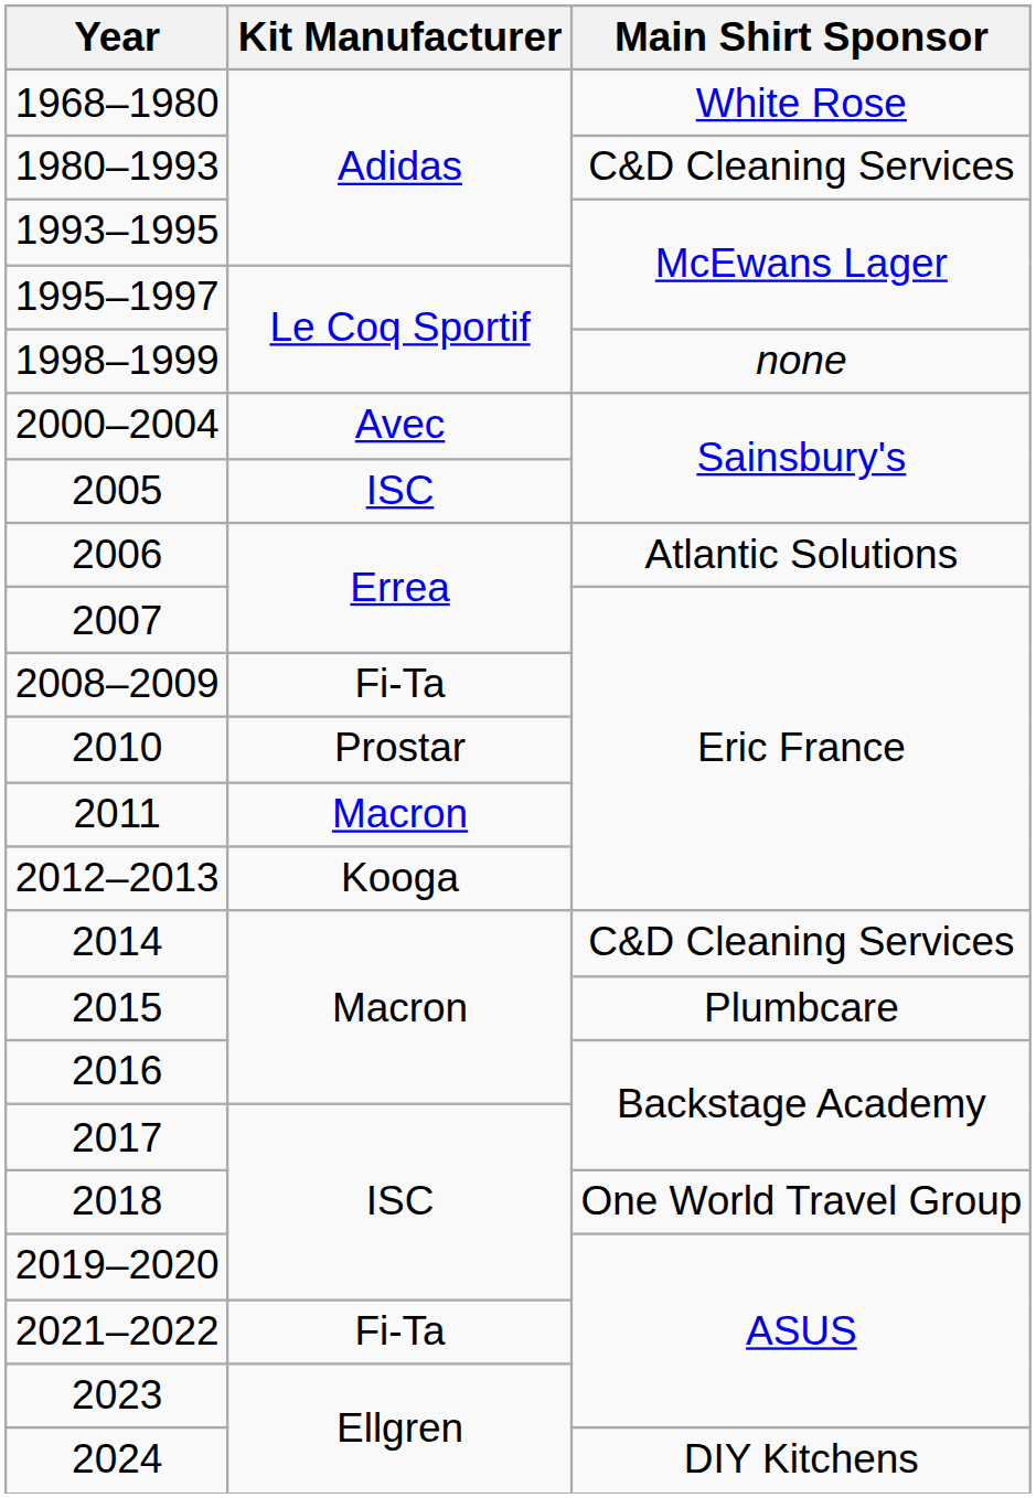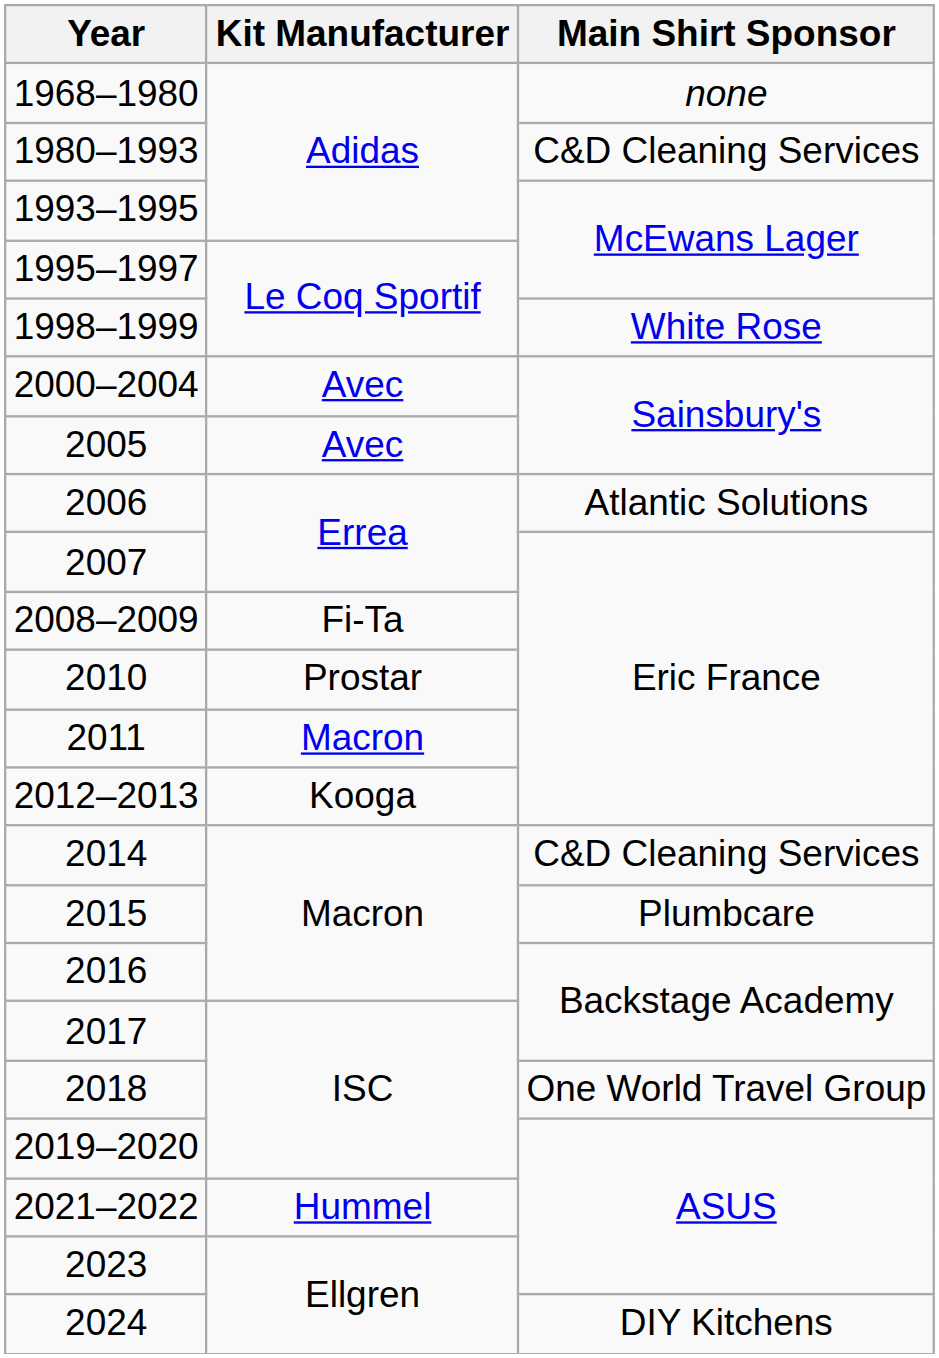1968–1980 | Main Shirt Sponsor: White Rose -> none
1998–1999 | Main Shirt Sponsor: none -> White Rose
2005 | Kit Manufacturer: ISC -> Avec
2021–2022 | Kit Manufacturer: Fi-Ta -> Hummel
